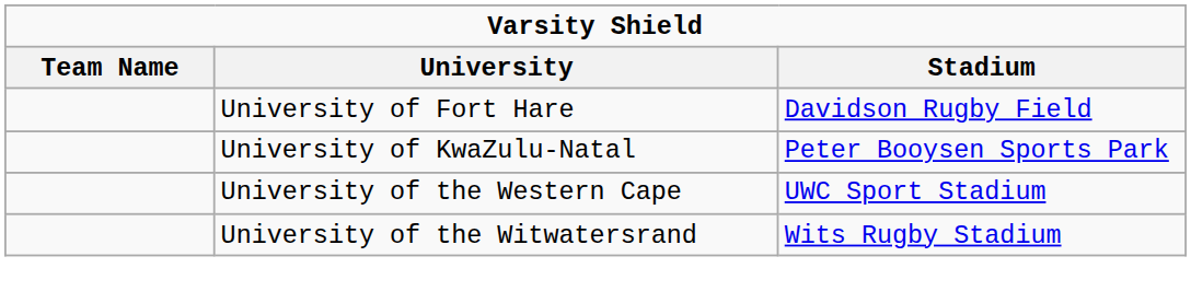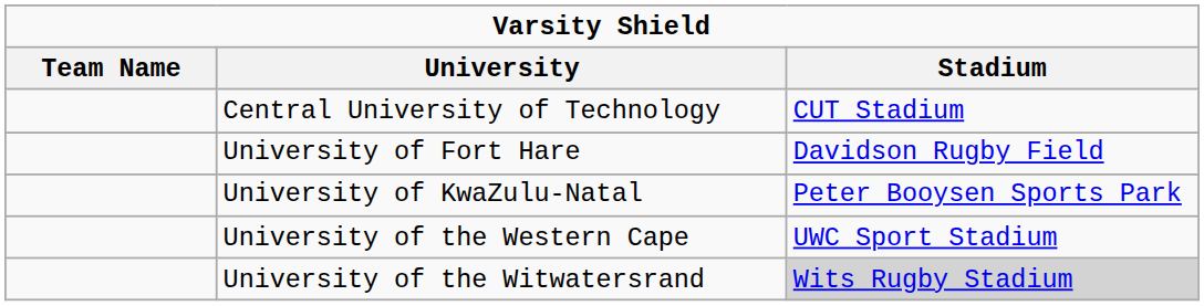+ row: Central University of Technology | CUT Stadium
University of the Witwatersrand | Stadium: no background -> lightgrey background
